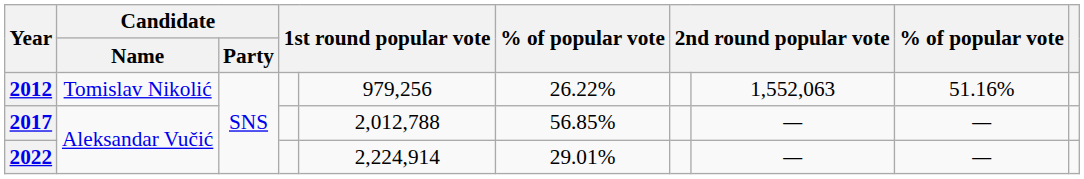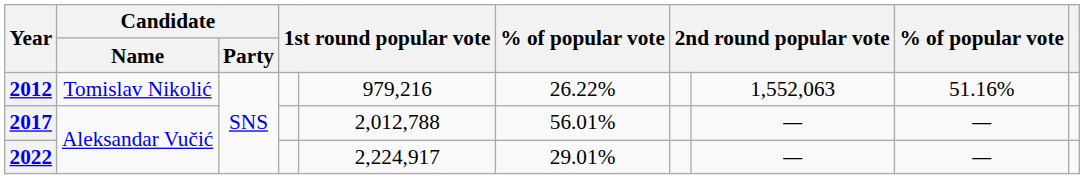2012 | column 5: 979,256 -> 979,216
2017 | column 6: 56.85% -> 56.01%
2022 | column 5: 2,224,914 -> 2,224,917
